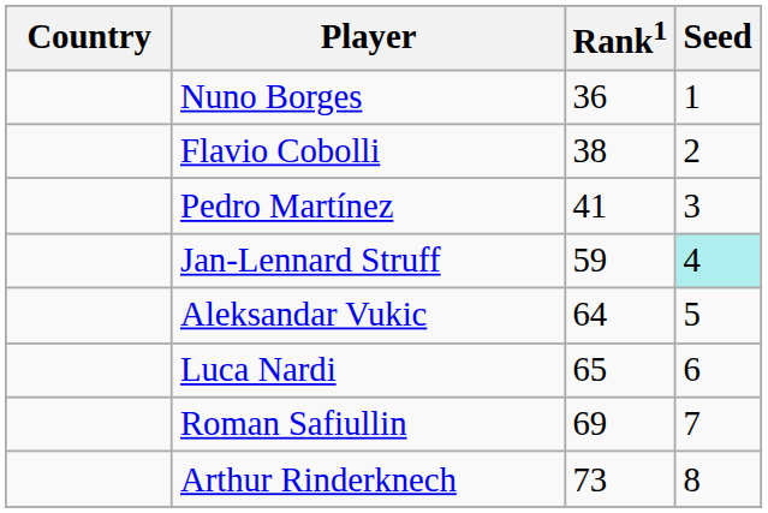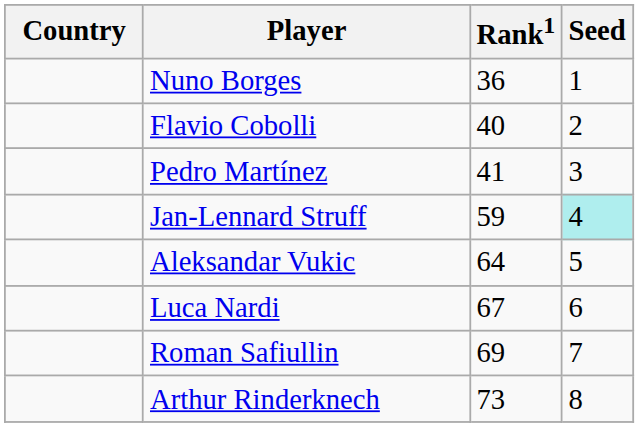Flavio Cobolli | Rank1: 38 -> 40
Luca Nardi | Rank1: 65 -> 67
